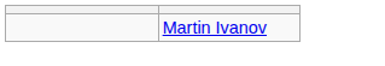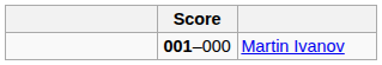+ column: Score | 001–000
